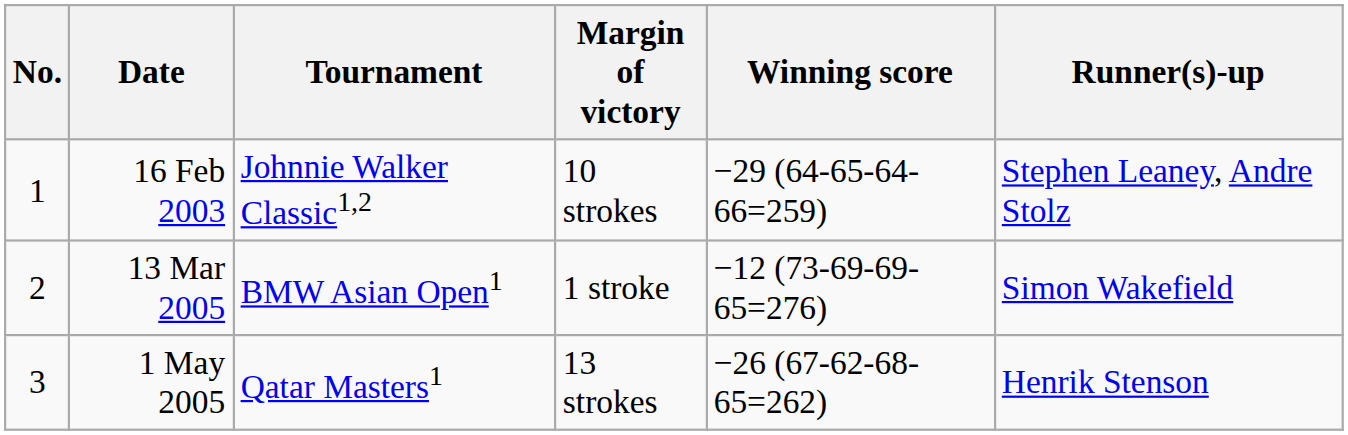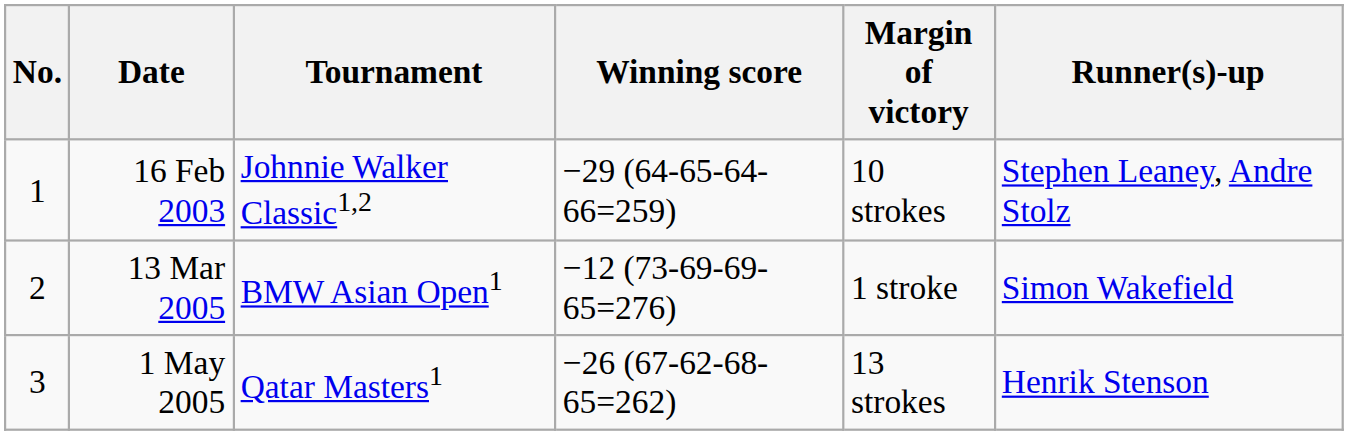columns swapped: Winning score <-> Margin of victory
